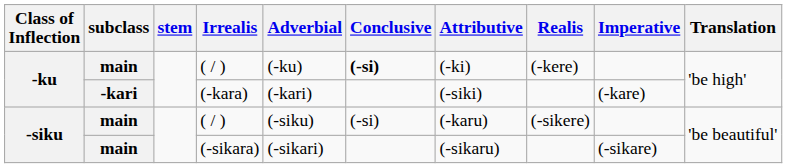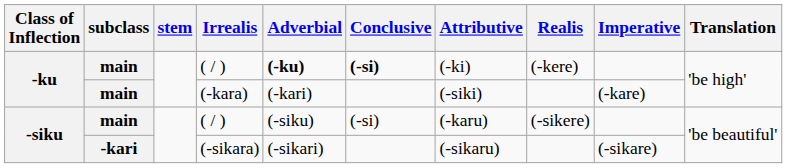-ku / ( / ) | Adverbial: normal -> bold
(-kara) | subclass: -kari -> main
(-sikara) | subclass: main -> -kari
